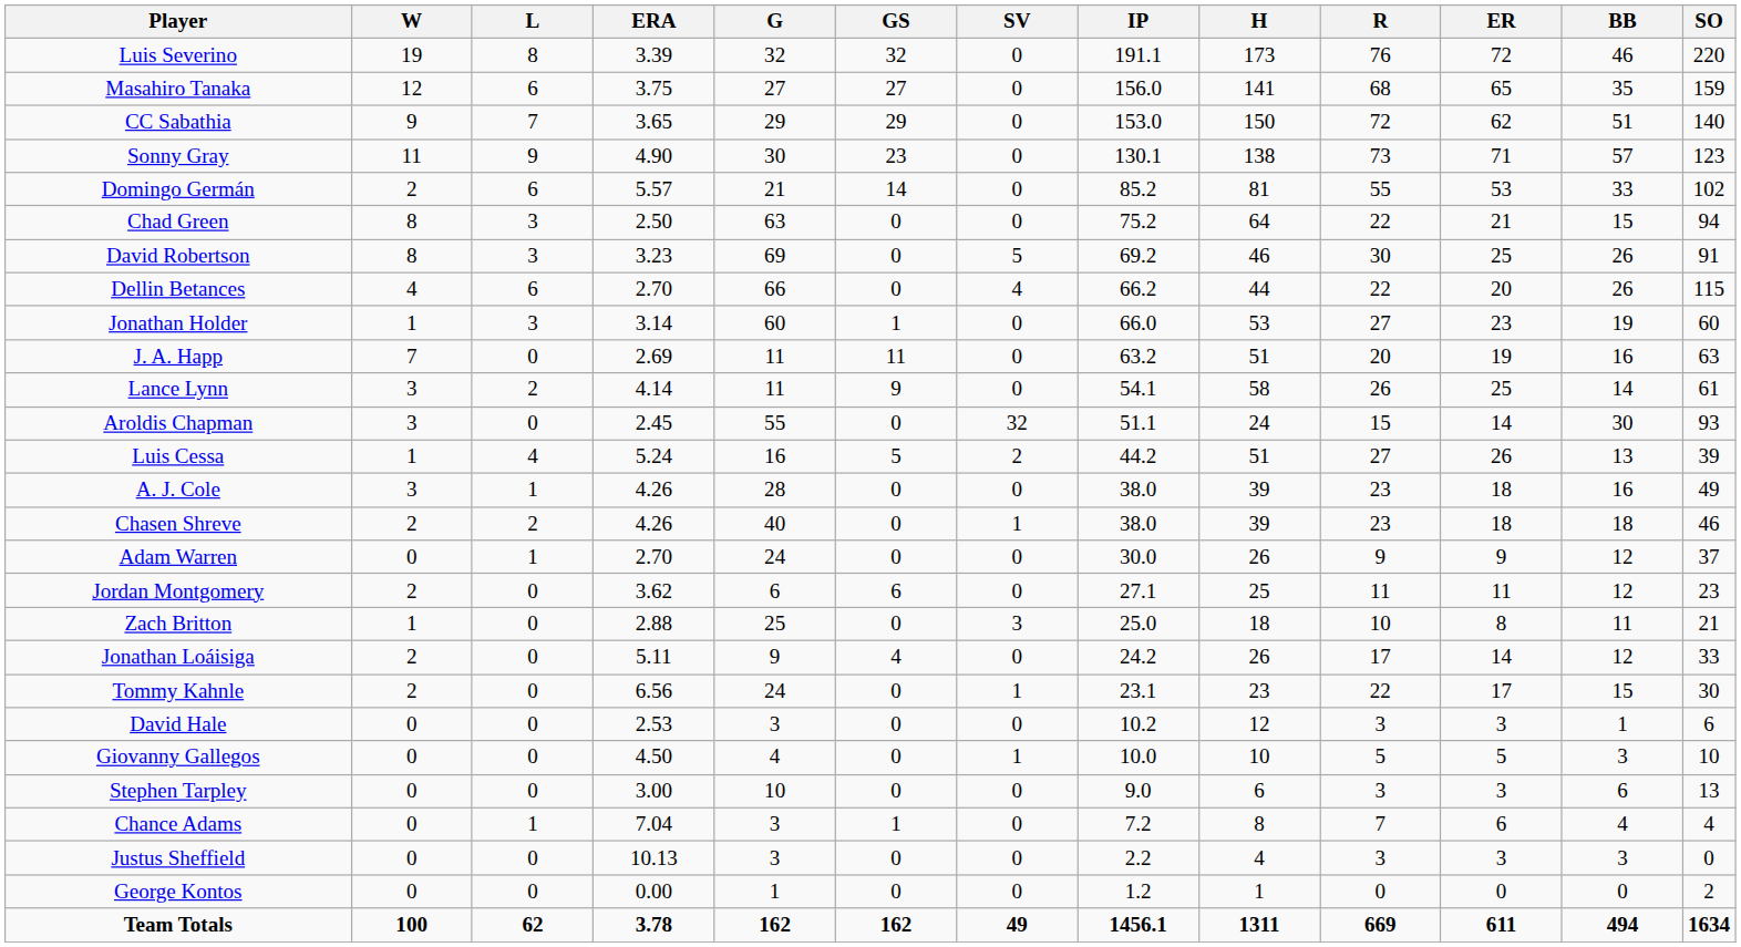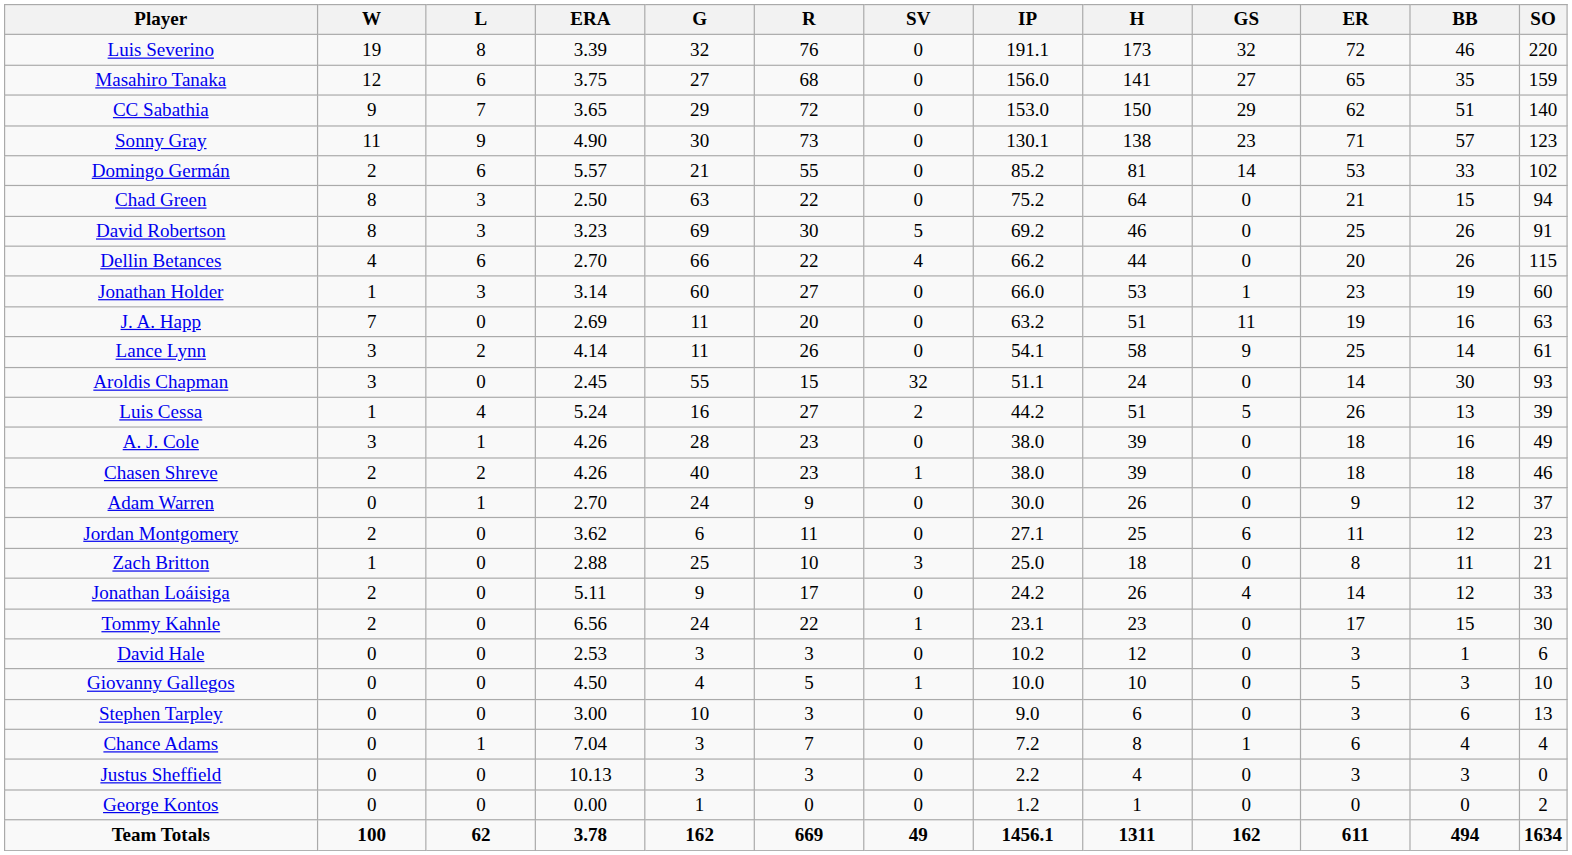columns swapped: GS <-> R
